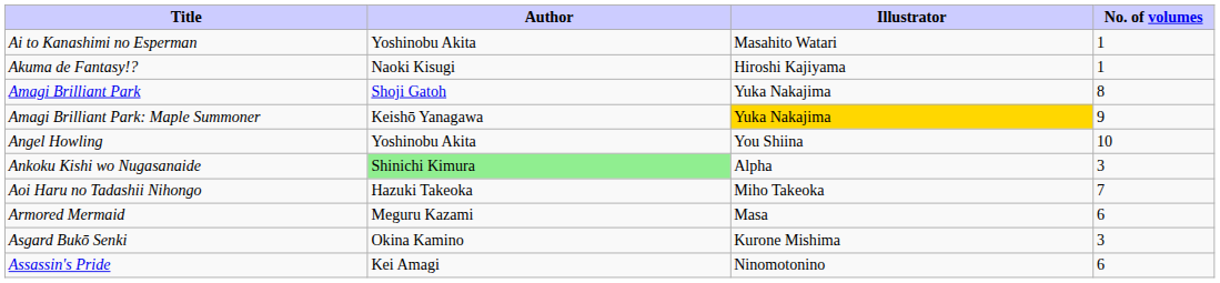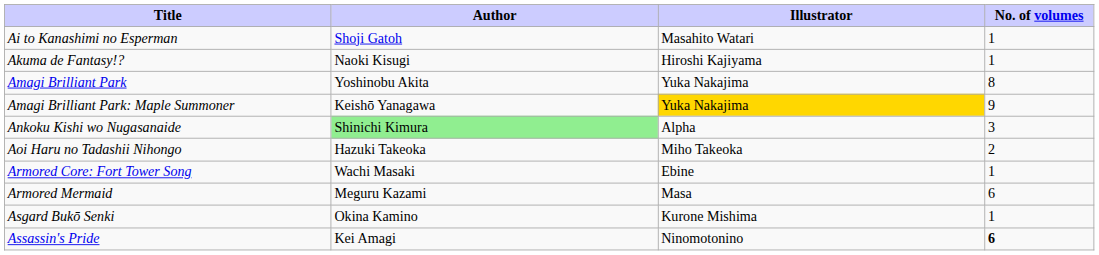Ai to Kanashimi no Esperman | Author: Yoshinobu Akita -> Shoji Gatoh
Amagi Brilliant Park | Author: Shoji Gatoh -> Yoshinobu Akita
- row: Angel Howling | Yoshinobu Akita | You Shiina | 10
Aoi Haru no Tadashii Nihongo | No. of volumes: 7 -> 2
+ row: Armored Core: Fort Tower Song | Wachi Masaki | Ebine | 1
Asgard Bukō Senki | No. of volumes: 3 -> 1
Assassin's Pride | No. of volumes: normal -> bold
